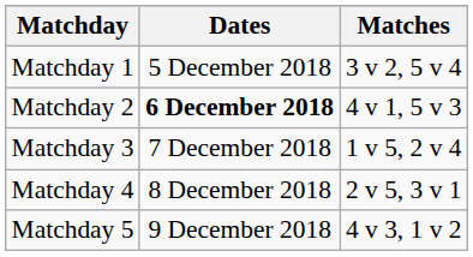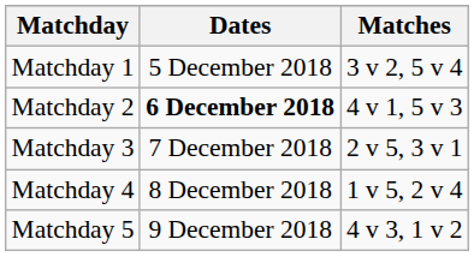Matchday 3 | Matches: 1 v 5, 2 v 4 -> 2 v 5, 3 v 1
Matchday 4 | Matches: 2 v 5, 3 v 1 -> 1 v 5, 2 v 4
